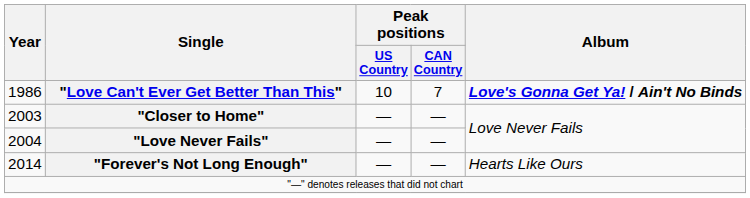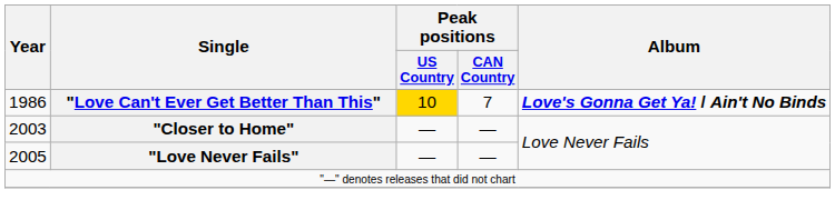"Love Can't Ever Get Better Than This" | Peak positions / US Country: no background -> gold background
"Love Never Fails" | Year: 2004 -> 2005
- row: 2014 | "Forever's Not Long Enough" | — | — | Hearts Like Ours
